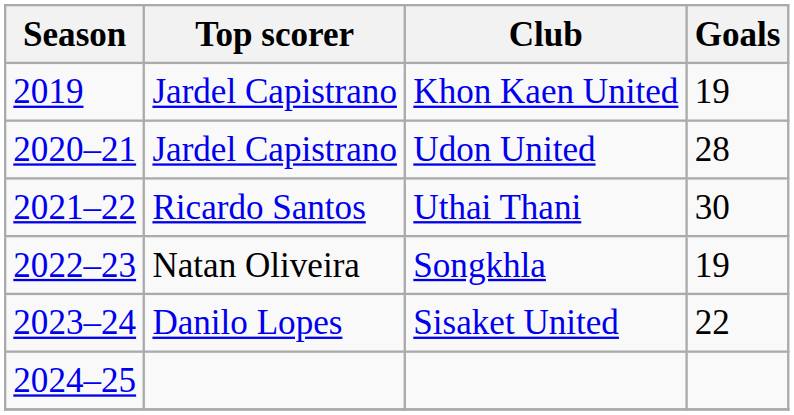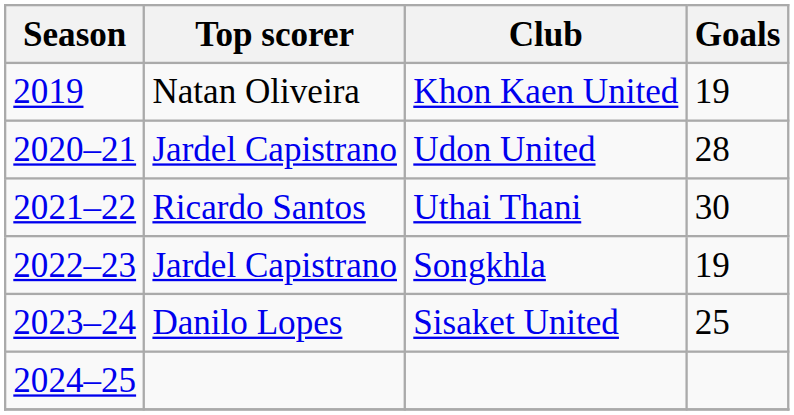Khon Kaen United | Top scorer: Jardel Capistrano -> Natan Oliveira
Songkhla | Top scorer: Natan Oliveira -> Jardel Capistrano
Sisaket United | Goals: 22 -> 25
